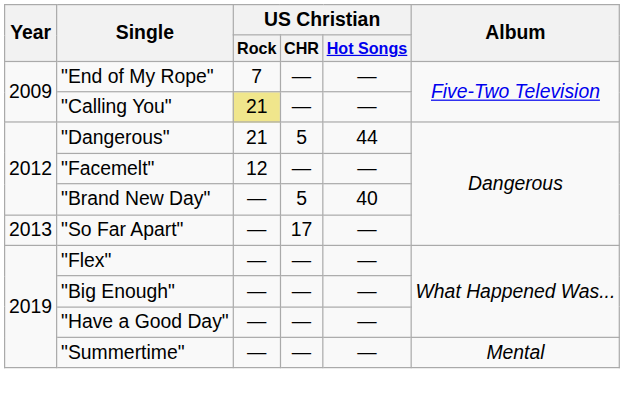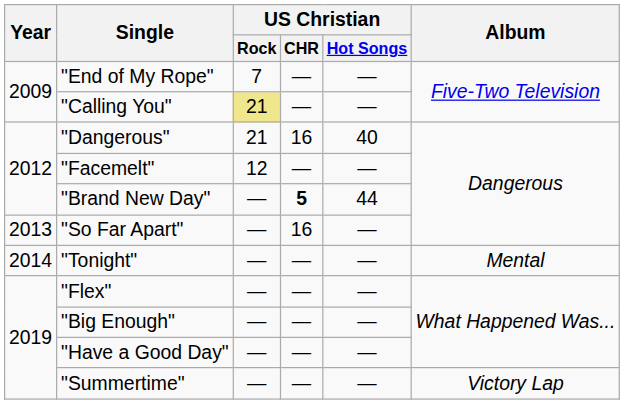"Dangerous" | US Christian / CHR: 5 -> 16
"Dangerous" | US Christian / Hot Songs: 44 -> 40
"Brand New Day" | US Christian / CHR: normal -> bold
"Brand New Day" | US Christian / Hot Songs: 40 -> 44
"So Far Apart" | US Christian / CHR: 17 -> 16
+ row: 2014 | "Tonight" | — | — | — | Mental
"Summertime" | Album: Mental -> Victory Lap
